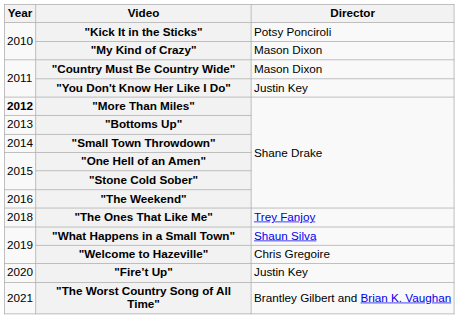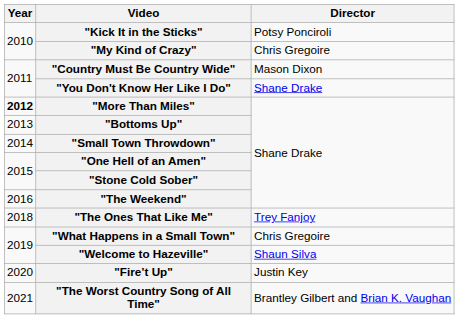"My Kind of Crazy" | Director: Mason Dixon -> Chris Gregoire
"You Don't Know Her Like I Do" | Director: Justin Key -> Shane Drake
"What Happens in a Small Town" | Director: Shaun Silva -> Chris Gregoire
"Welcome to Hazeville" | Director: Chris Gregoire -> Shaun Silva
